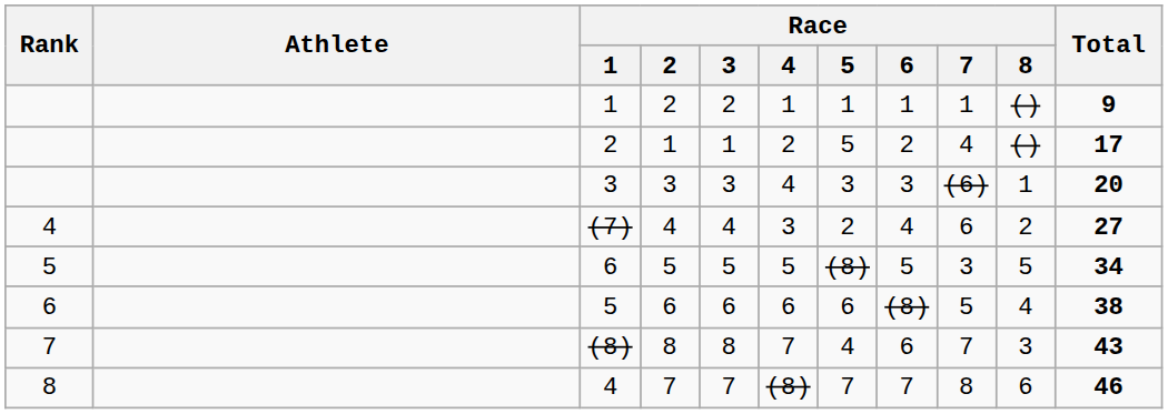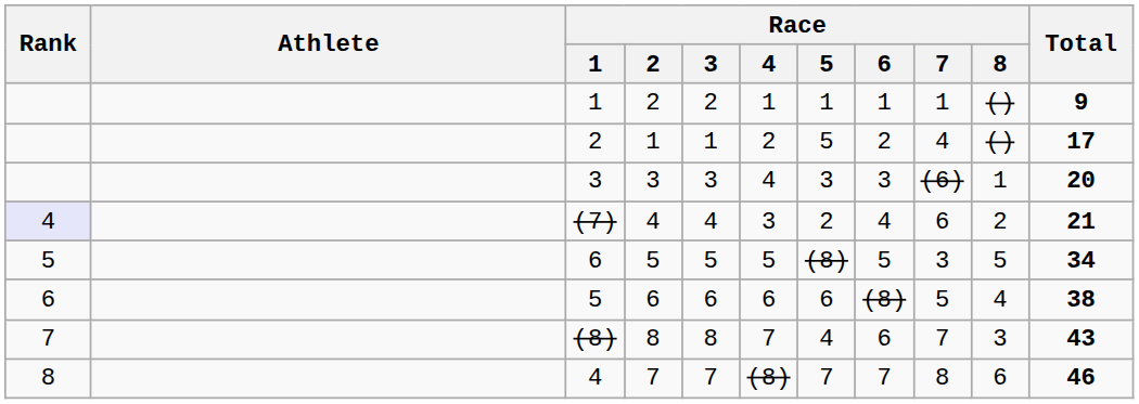(7) | Rank: no background -> lavender background
(7) | Total: 27 -> 21
